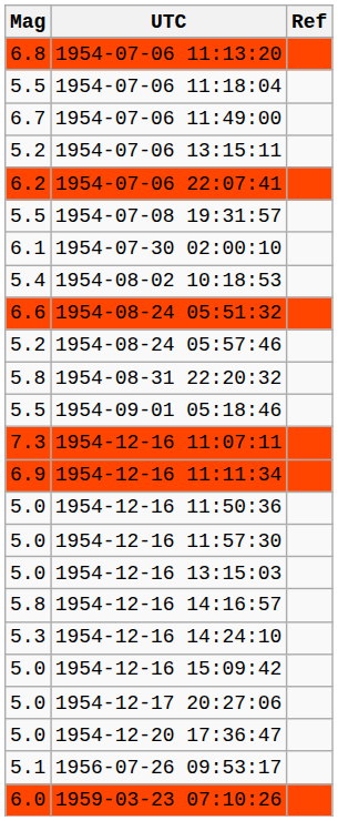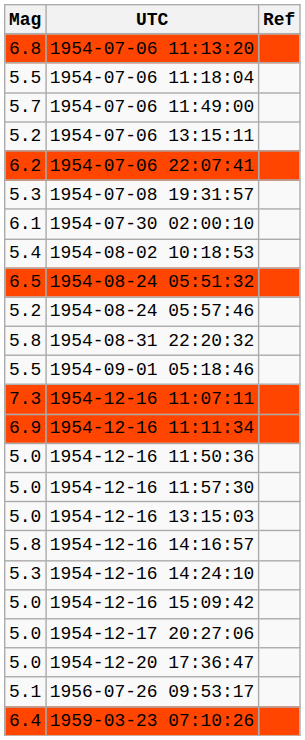1954-07-06 11:49:00 | Mag: 6.7 -> 5.7
1954-07-08 19:31:57 | Mag: 5.5 -> 5.3
1954-08-24 05:51:32 | Mag: 6.6 -> 6.5
1959-03-23 07:10:26 | Mag: 6.0 -> 6.4
